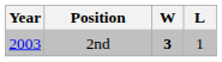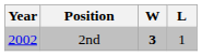2nd | Year: 2003 -> 2002
